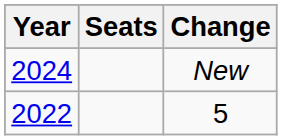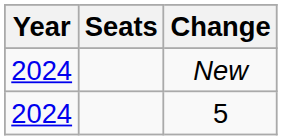5 | Year: 2022 -> 2024
